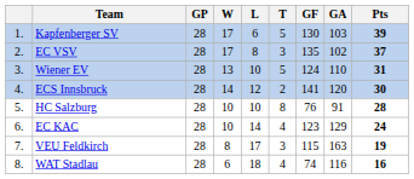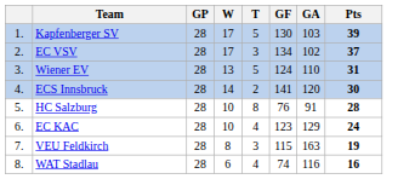- column: L | 6 | 8 | 10 | 12 | 10 | 14 | 17 | 18
EC VSV | GF: 135 -> 134
